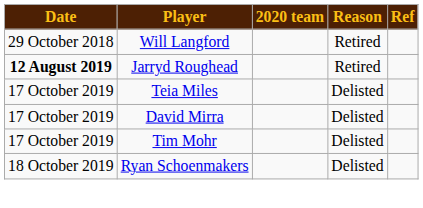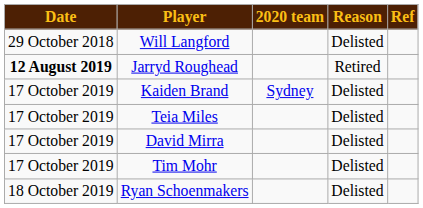Will Langford | Reason: Retired -> Delisted
+ row: 17 October 2019 | Kaiden Brand | Sydney | Delisted
